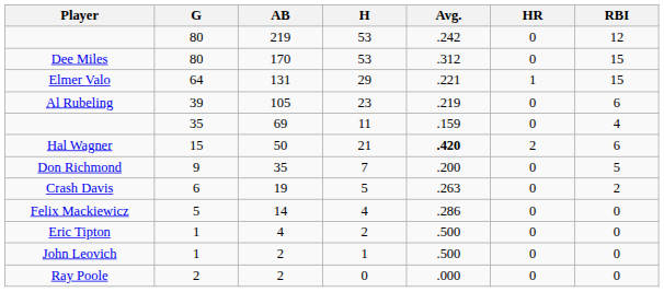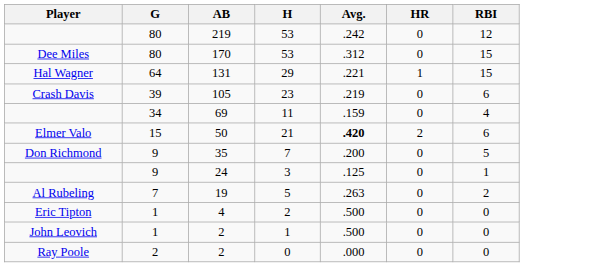131 | Player: Elmer Valo -> Hal Wagner
105 | Player: Al Rubeling -> Crash Davis
69 | G: 35 -> 34
50 | Player: Hal Wagner -> Elmer Valo
+ row: 9 | 24 | 3 | .125 | 0 | 1
19 | Player: Crash Davis -> Al Rubeling
19 | G: 6 -> 7
- row: Felix Mackiewicz | 5 | 14 | 4 | .286 | 0 | 0
